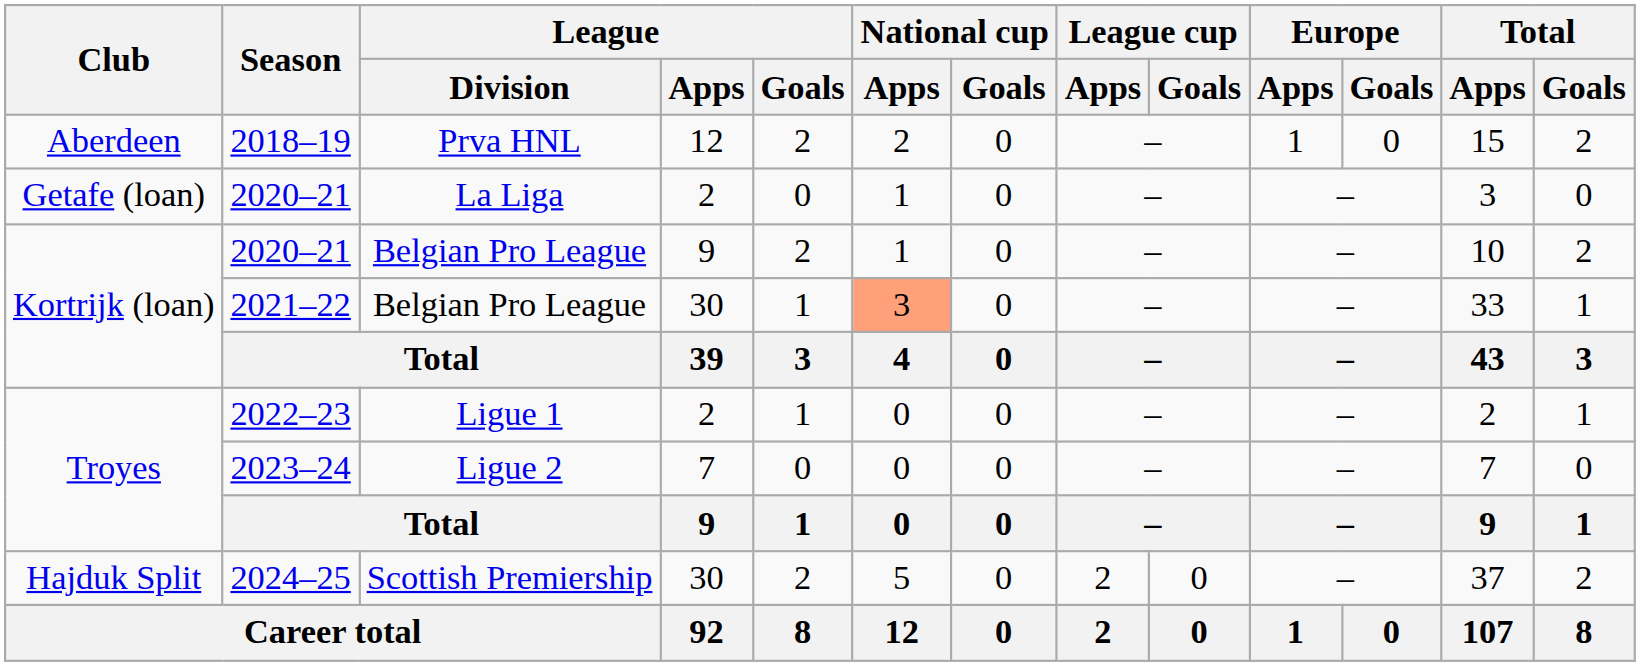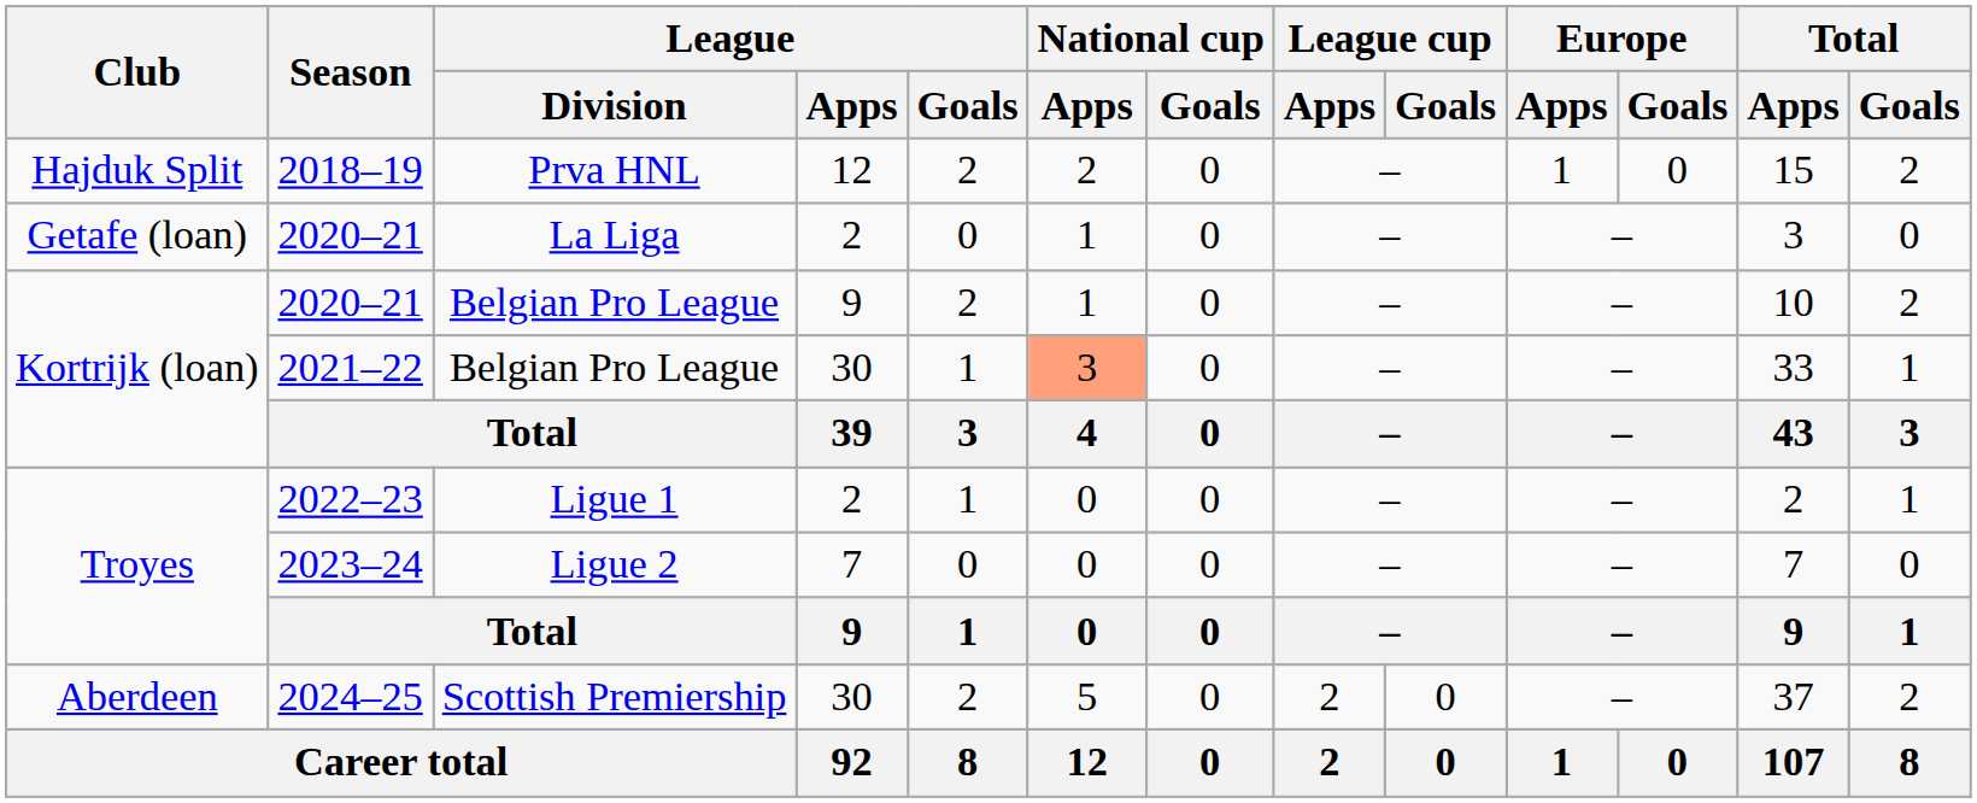2018–19 | Club: Aberdeen -> Hajduk Split
2024–25 | Club: Hajduk Split -> Aberdeen
